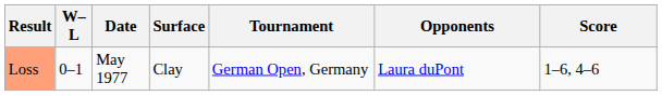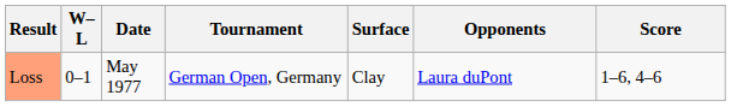columns swapped: Tournament <-> Surface
